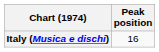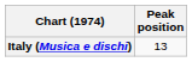Italy (Musica e dischi) | Peak position: 16 -> 13
